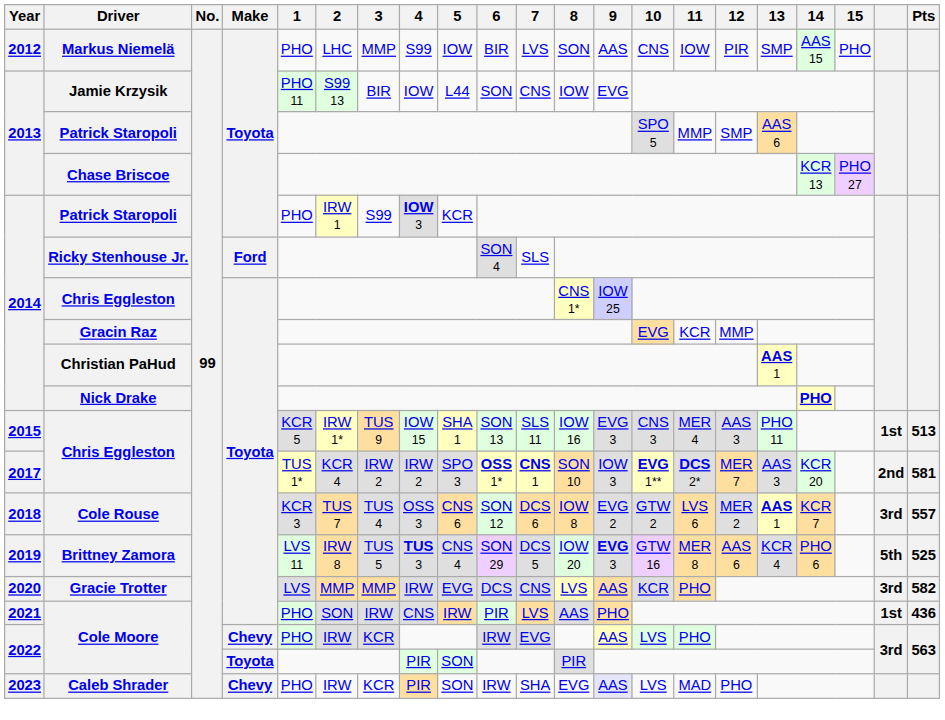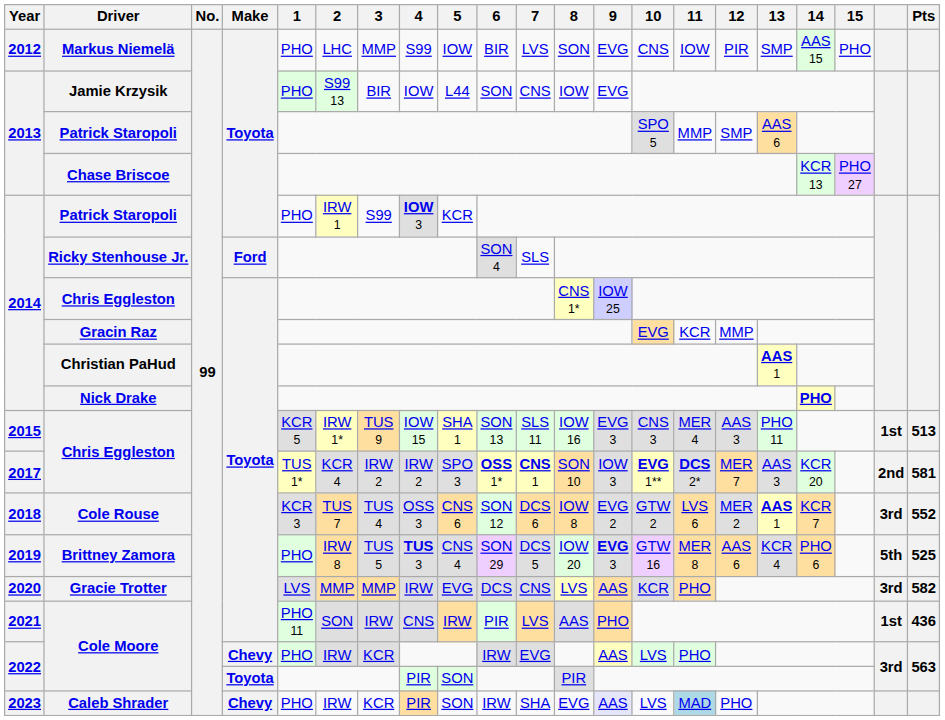Markus Niemelä | 9: AAS -> EVG
Jamie Krzysik | 1: PHO 11 -> PHO
Cole Rouse | Pts: 557 -> 552
Brittney Zamora | 1: LVS 11 -> PHO
2021 / Cole Moore | 1: PHO -> PHO 11
Caleb Shrader | 11: no background -> lightblue background
